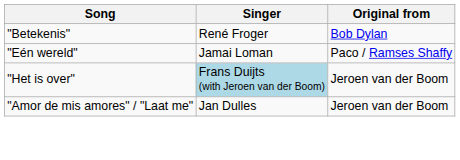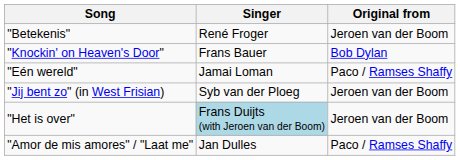"Betekenis" | Original from: Bob Dylan -> Jeroen van der Boom
+ row: "Knockin' on Heaven's Door" | Frans Bauer | Bob Dylan
+ row: "Jij bent zo" (in West Frisian) | Syb van der Ploeg | Jeroen van der Boom
"Amor de mis amores" / "Laat me" | Original from: Jeroen van der Boom -> Paco / Ramses Shaffy
